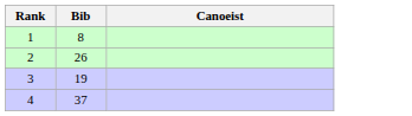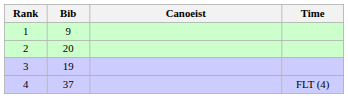+ column: Time | FLT (4)
1 | Bib: 8 -> 9
2 | Bib: 26 -> 20
